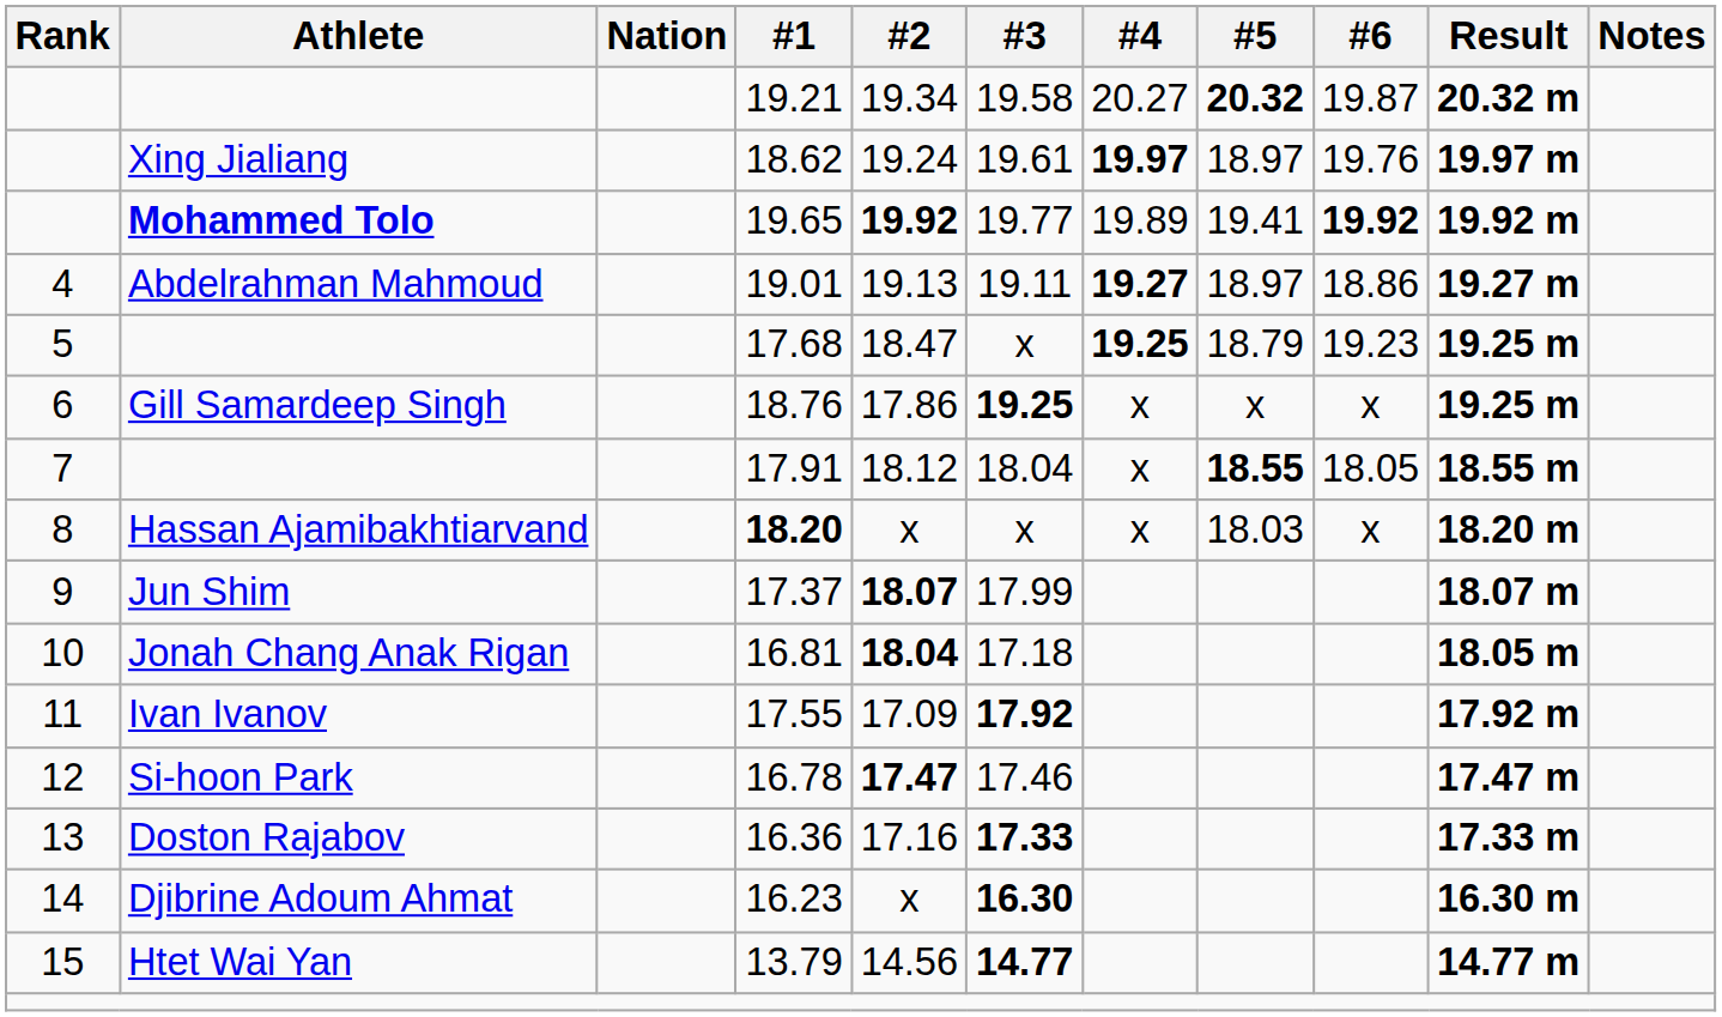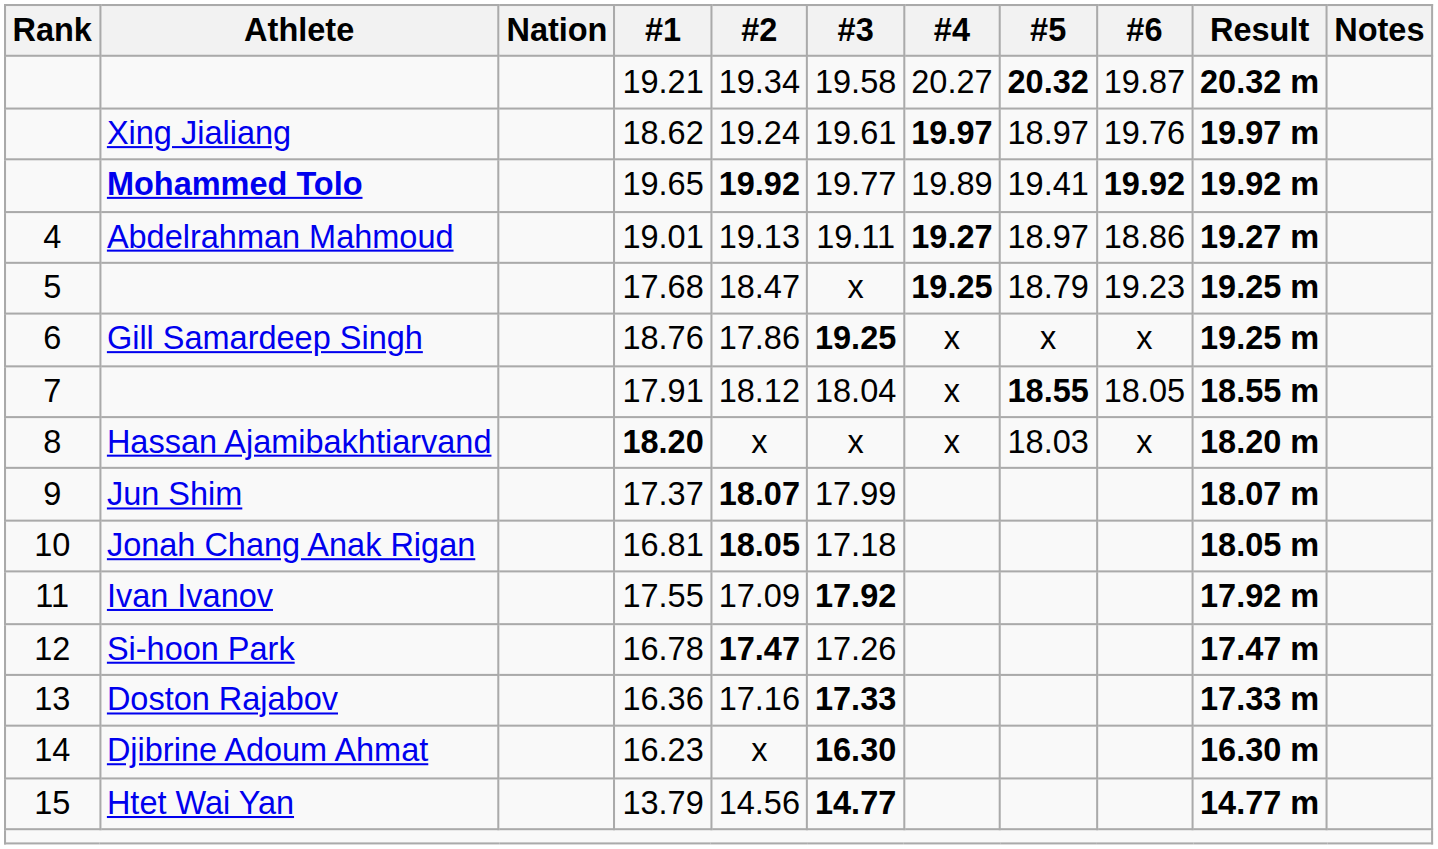16.81 | #2: 18.04 -> 18.05
16.78 | #3: 17.46 -> 17.26
